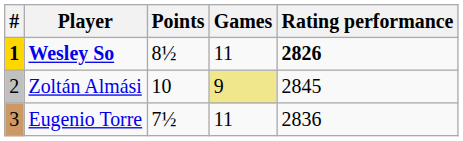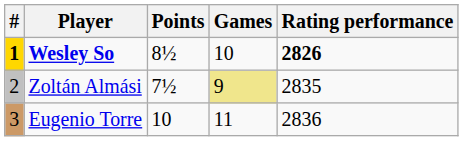Wesley So | Games: 11 -> 10
Zoltán Almási | Points: 10 -> 7½
Zoltán Almási | Rating performance: 2845 -> 2835
Eugenio Torre | Points: 7½ -> 10
